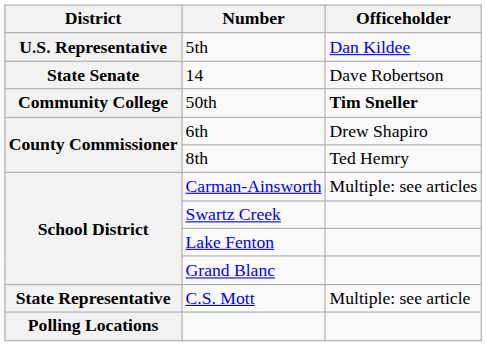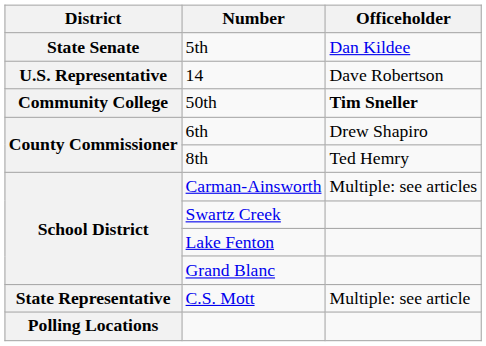5th | District: U.S. Representative -> State Senate
14 | District: State Senate -> U.S. Representative
